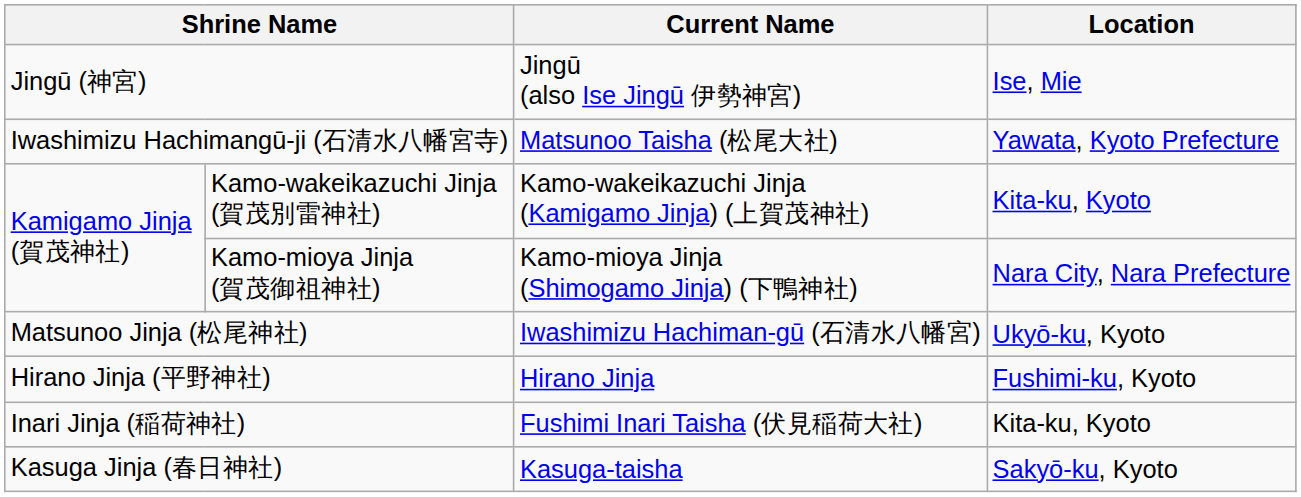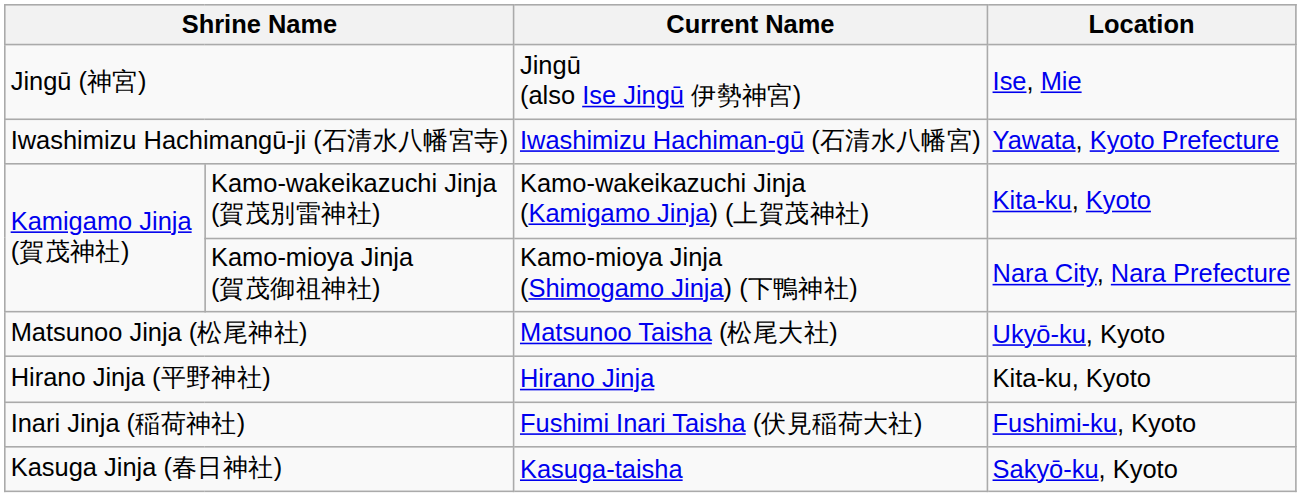Iwashimizu Hachimangū-ji (石清水八幡宮寺) | Current Name: Matsunoo Taisha (松尾大社) -> Iwashimizu Hachiman-gū (石清水八幡宮)
Matsunoo Jinja (松尾神社) | Current Name: Iwashimizu Hachiman-gū (石清水八幡宮) -> Matsunoo Taisha (松尾大社)
Hirano Jinja (平野神社) | Location: Fushimi-ku, Kyoto -> Kita-ku, Kyoto
Inari Jinja (稲荷神社) | Location: Kita-ku, Kyoto -> Fushimi-ku, Kyoto
